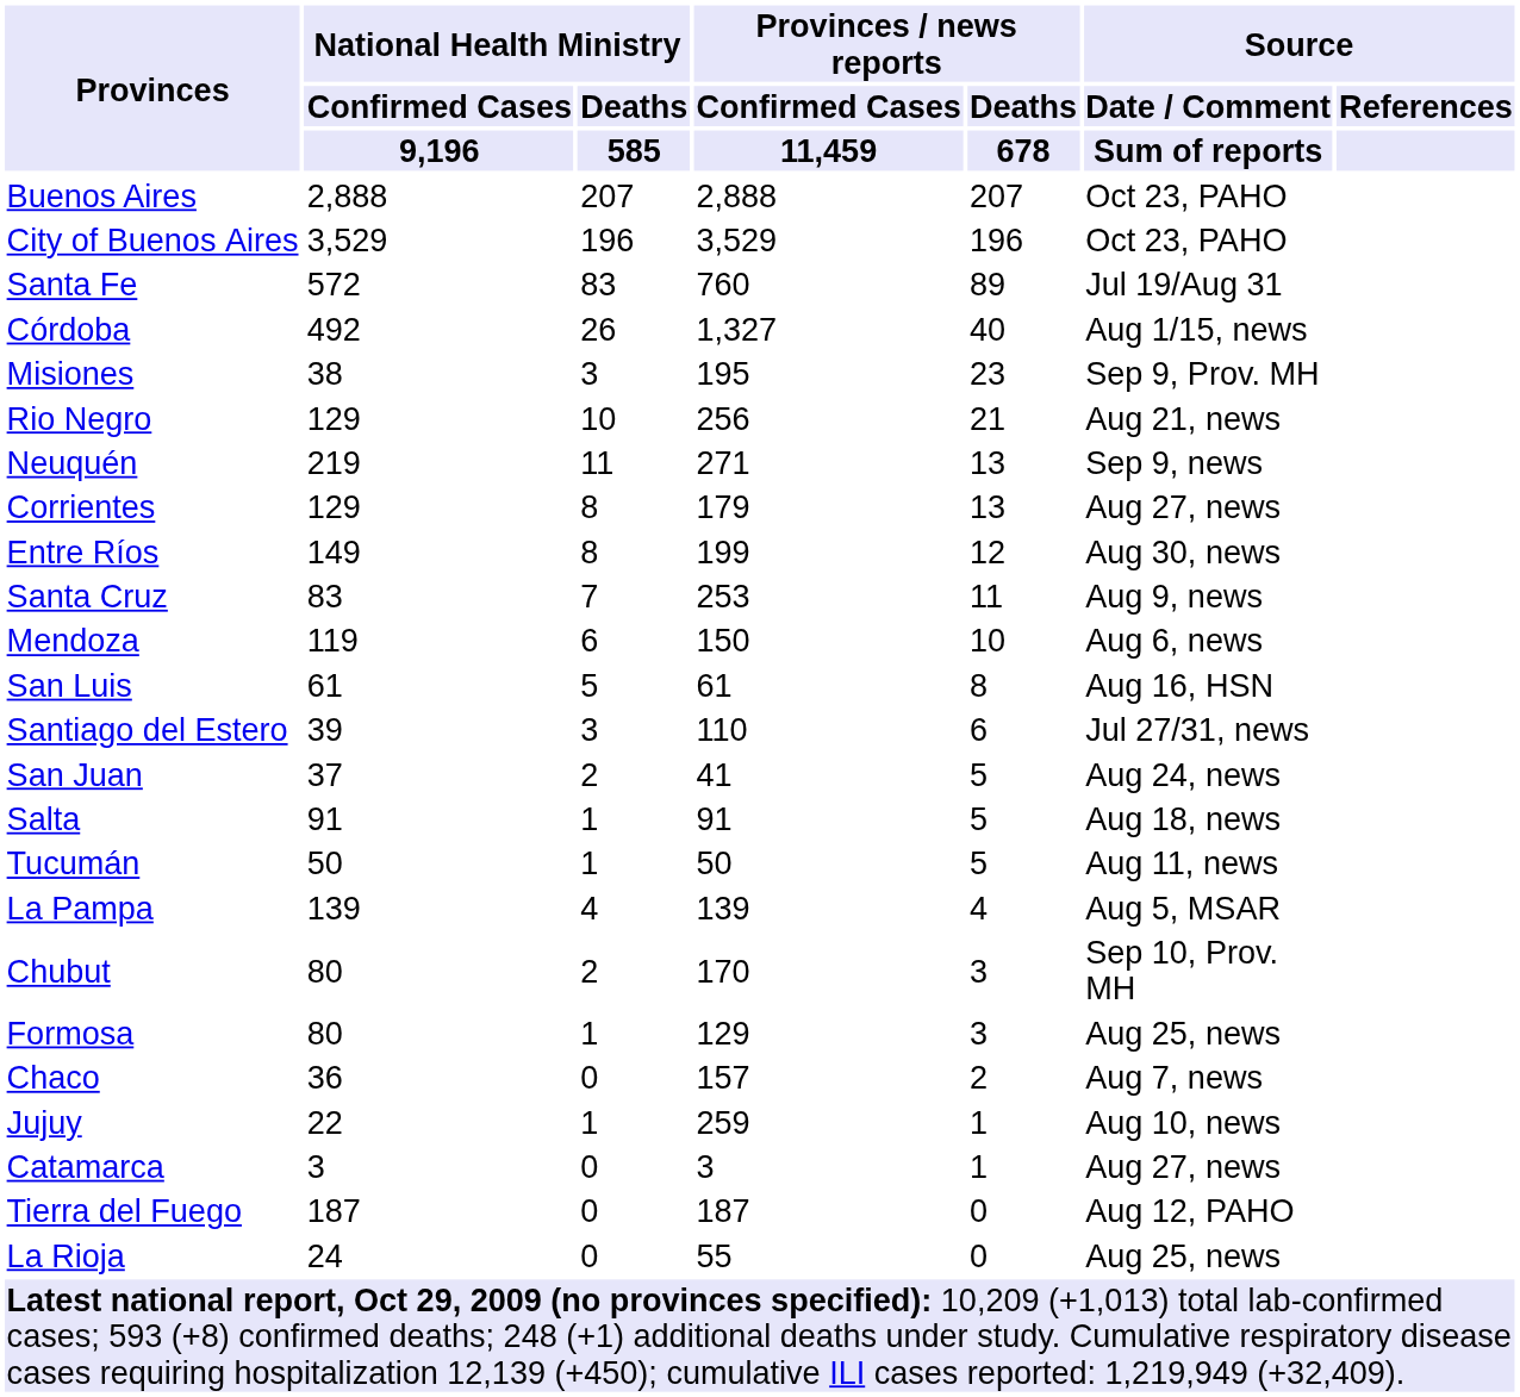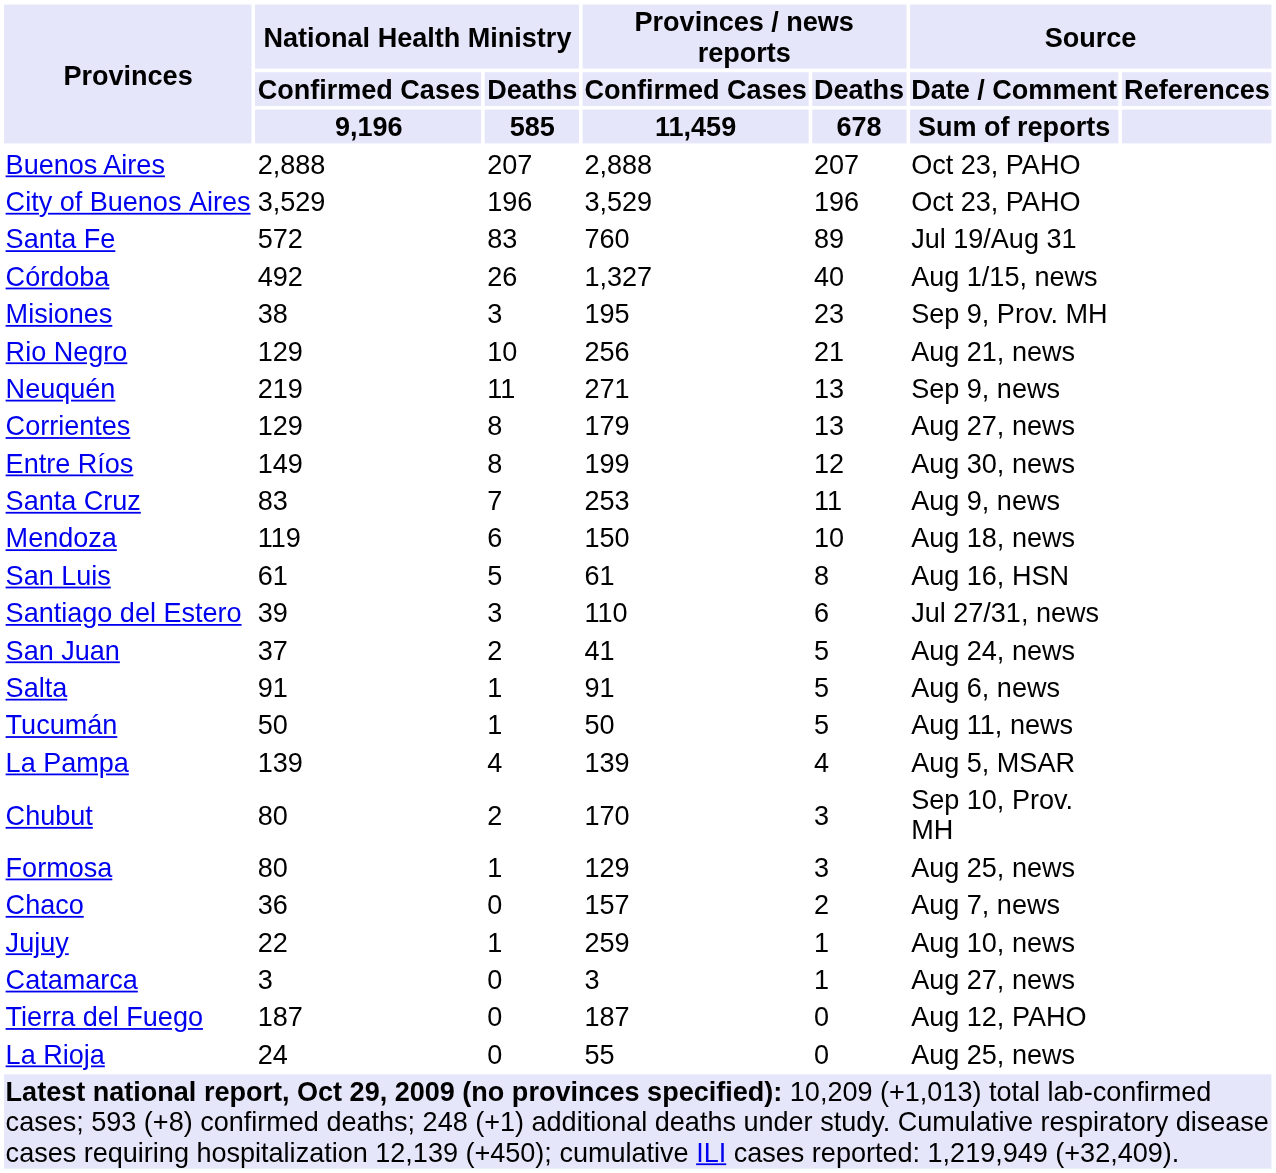Mendoza | Source / Date / Comment / Sum of reports: Aug 6, news -> Aug 18, news
Salta | Source / Date / Comment / Sum of reports: Aug 18, news -> Aug 6, news
